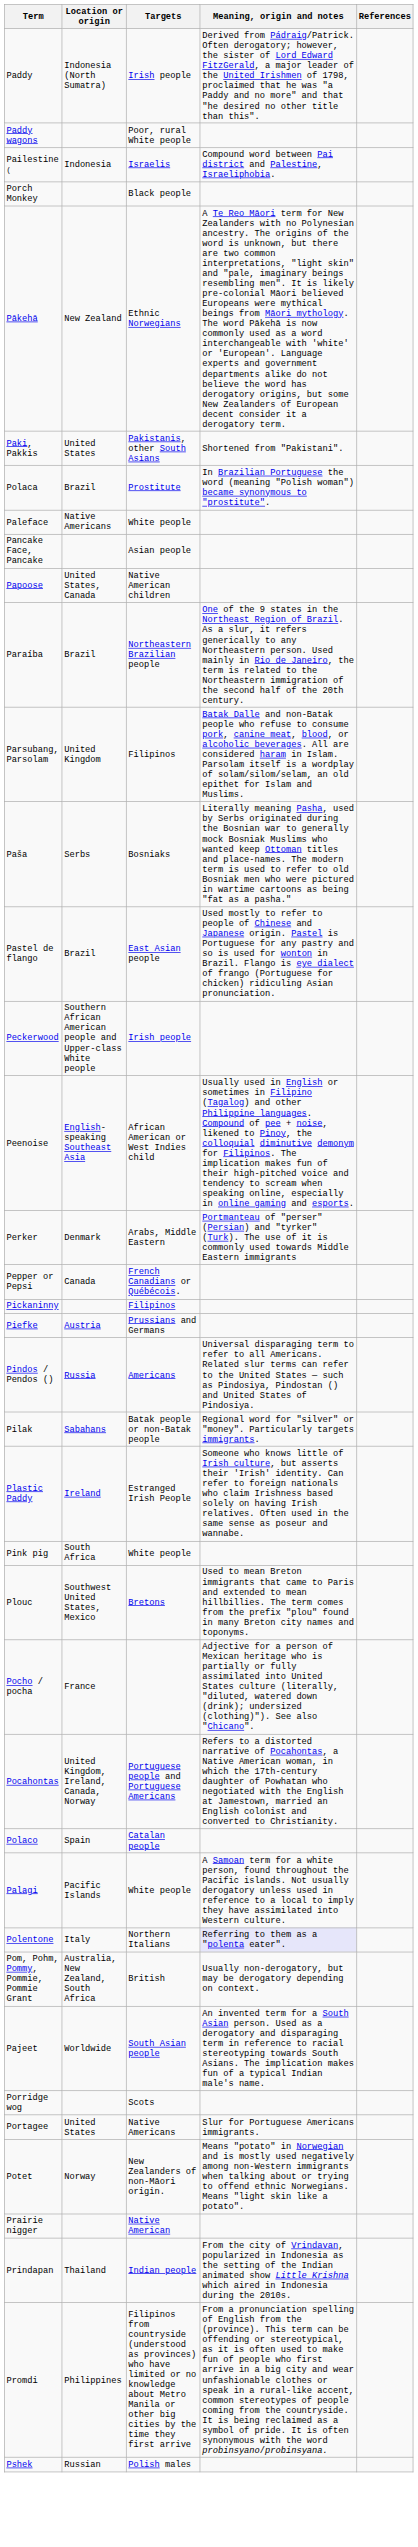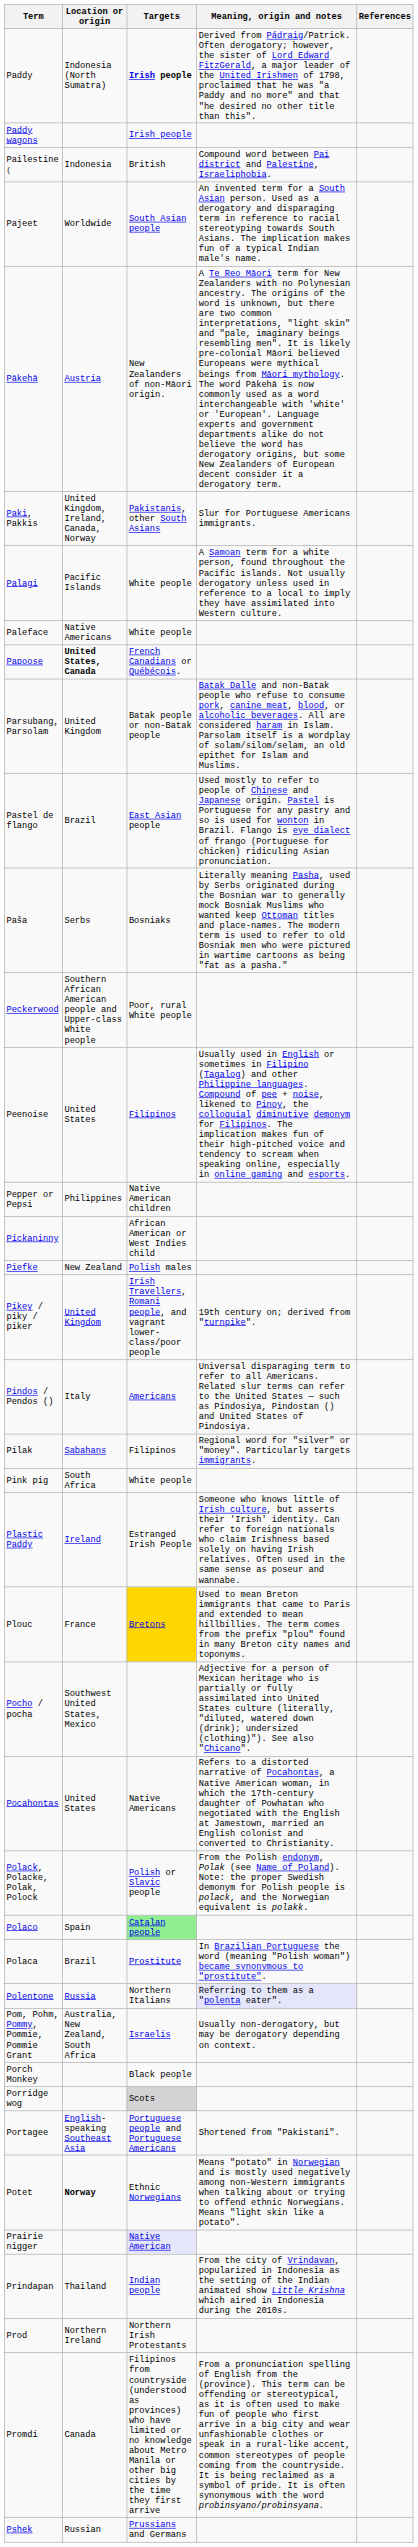Paddy | Targets: normal -> bold
Paddy wagons | Targets: Poor, rural White people -> Irish people
Pailestine ( | Targets: Israelis -> British
rows swapped: Pajeet <-> Porch Monkey
Pākehā | Location or origin: New Zealand -> Austria
Pākehā | Targets: Ethnic Norwegians -> New Zealanders of non-Māori origin.
Paki, Pakkis | Location or origin: United States -> United Kingdom, Ireland, Canada, Norway
Paki, Pakkis | Meaning, origin and notes: Shortened from "Pakistani". -> Slur for Portuguese Americans immigrants.
rows swapped: Palagi <-> Polaca
- row: Pancake Face, Pancake | Asian people
Papoose | Location or origin: normal -> bold
Papoose | Targets: Native American children -> French Canadians or Québécois.
- row: Paraíba | Brazil | Northeastern Brazilian people | One of the 9 states in the Northeast Region of Brazil. As a slur, it refers generically to any Northeastern person. Used mainly in Rio de Janeiro, the term is related to the Northeastern immigration of the second half of the 20th century.
Parsubang, Parsolam | Targets: Filipinos -> Batak people or non-Batak people
rows swapped: Pastel de flango <-> Paša
Peckerwood | Targets: Irish people -> Poor, rural White people
Peenoise | Location or origin: English-speaking Southeast Asia -> United States
Peenoise | Targets: African American or West Indies child -> Filipinos
- row: Perker | Denmark | Arabs, Middle Eastern | Portmanteau of "perser" (Persian) and "tyrker" (Turk). The use of it is commonly used towards Middle Eastern immigrants
Pepper or Pepsi | Location or origin: Canada -> Philippines
Pepper or Pepsi | Targets: French Canadians or Québécois. -> Native American children
Pickaninny | Targets: Filipinos -> African American or West Indies child
Piefke | Location or origin: Austria -> New Zealand
Piefke | Targets: Prussians and Germans -> Polish males
+ row: Pikey / piky / piker | United Kingdom | Irish Travellers, Romani people, and vagrant lower-class/poor people | 19th century on; derived from "turnpike".
Pindos / Pendos () | Location or origin: Russia -> Italy
Pilak | Targets: Batak people or non-Batak people -> Filipinos
rows swapped: Pink pig <-> Plastic Paddy
Plouc | Location or origin: Southwest United States, Mexico -> France
Plouc | Targets: no background -> gold background
Pocho / pocha | Location or origin: France -> Southwest United States, Mexico
Pocahontas | Location or origin: United Kingdom, Ireland, Canada, Norway -> United States
Pocahontas | Targets: Portuguese people and Portuguese Americans -> Native Americans
+ row: Polack, Polacke, Polak, Polock | Polish or Slavic people | From the Polish endonym, Polak (see Name of Poland). Note: the proper Swedish demonym for Polish people is polack, and the Norwegian equivalent is polakk.
Polaco | Targets: no background -> lightgreen background
Polentone | Location or origin: Italy -> Russia
Pom, Pohm, Pommy, Pommie, Pommie Grant | Targets: British -> Israelis
Porridge wog | Targets: no background -> lightgrey background
Portagee | Location or origin: United States -> English-speaking Southeast Asia
Portagee | Targets: Native Americans -> Portuguese people and Portuguese Americans
Portagee | Meaning, origin and notes: Slur for Portuguese Americans immigrants. -> Shortened from "Pakistani".
Potet | Location or origin: normal -> bold
Potet | Targets: New Zealanders of non-Māori origin. -> Ethnic Norwegians
Prairie nigger | Targets: no background -> lavender background
+ row: Prod | Northern Ireland | Northern Irish Protestants
Promdi | Location or origin: Philippines -> Canada
Pshek | Targets: Polish males -> Prussians and Germans
